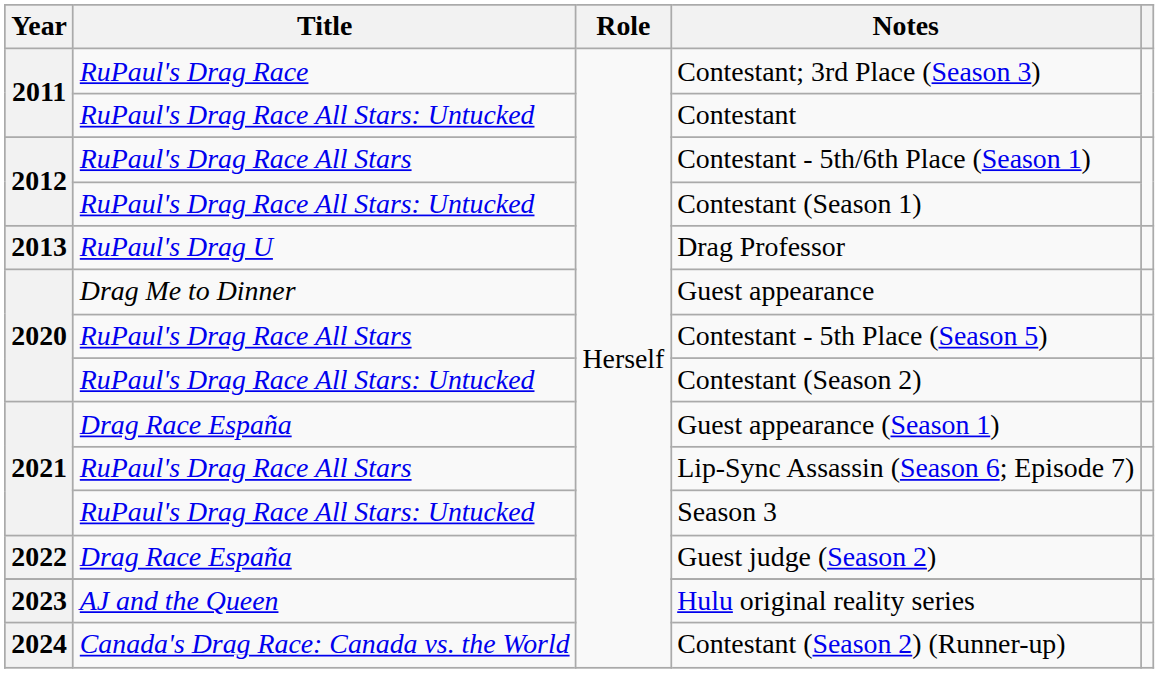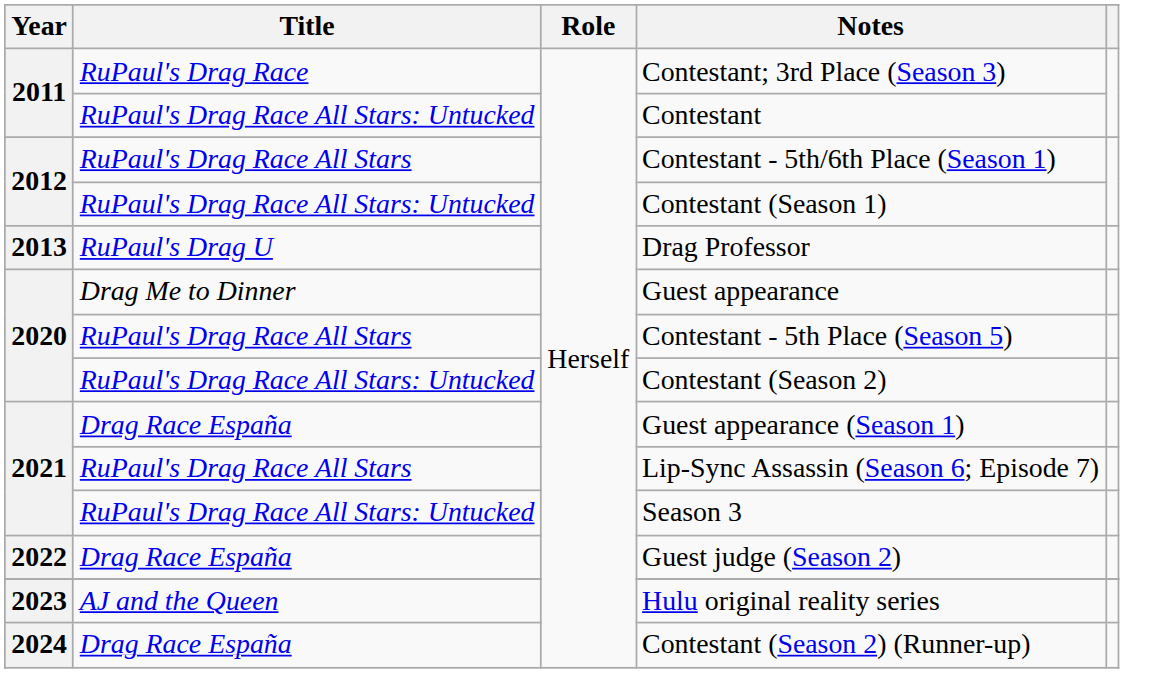Contestant (Season 2) (Runner-up) | Title: Canada's Drag Race: Canada vs. the World -> Drag Race España
